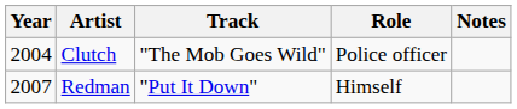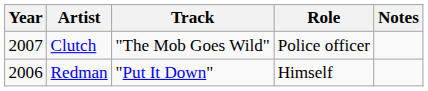Clutch | Year: 2004 -> 2007
Redman | Year: 2007 -> 2006
